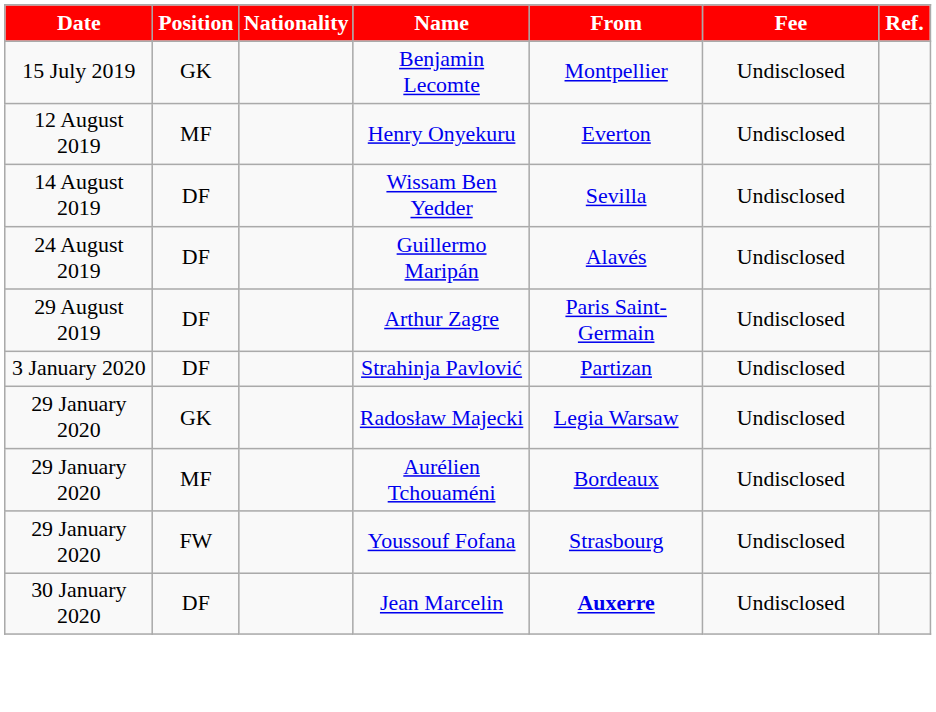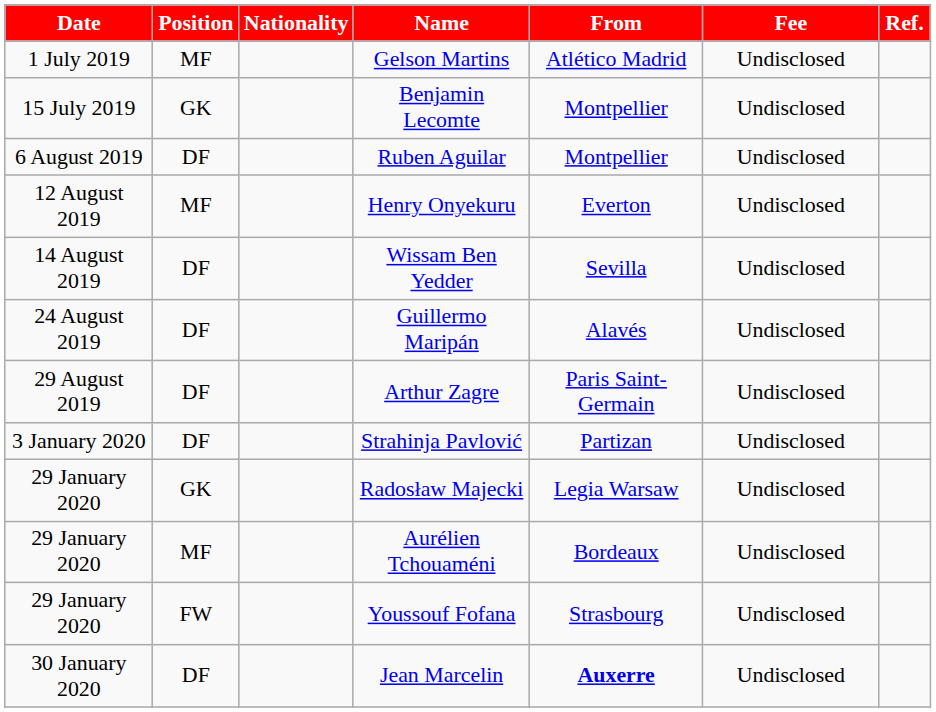+ row: 1 July 2019 | MF | Gelson Martins | Atlético Madrid | Undisclosed
+ row: 6 August 2019 | DF | Ruben Aguilar | Montpellier | Undisclosed
